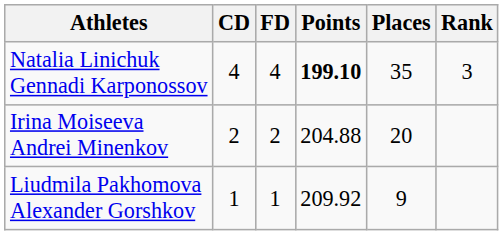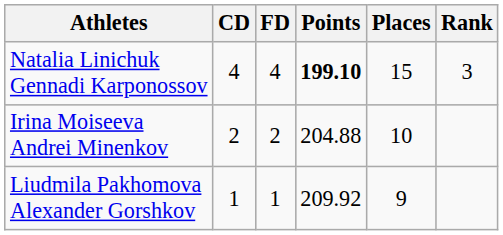Natalia Linichuk Gennadi Karponossov | Places: 35 -> 15
Irina Moiseeva Andrei Minenkov | Places: 20 -> 10
